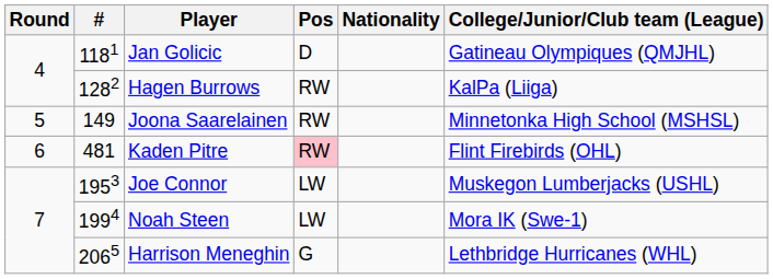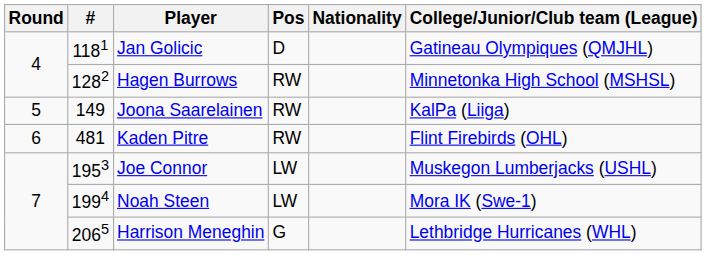Hagen Burrows | College/Junior/Club team (League): KalPa (Liiga) -> Minnetonka High School (MSHSL)
Joona Saarelainen | College/Junior/Club team (League): Minnetonka High School (MSHSL) -> KalPa (Liiga)
Kaden Pitre | Pos: pink background -> no background
